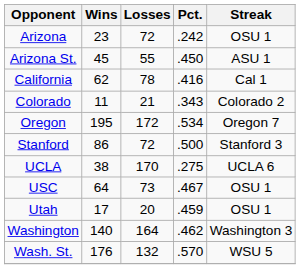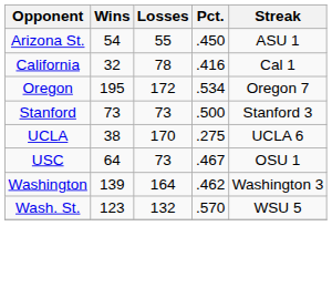- row: Arizona | 23 | 72 | .242 | OSU 1
Arizona St. | Wins: 45 -> 54
California | Wins: 62 -> 32
- row: Colorado | 11 | 21 | .343 | Colorado 2
Stanford | Wins: 86 -> 73
Stanford | Losses: 72 -> 73
- row: Utah | 17 | 20 | .459 | OSU 1
Washington | Wins: 140 -> 139
Wash. St. | Wins: 176 -> 123
